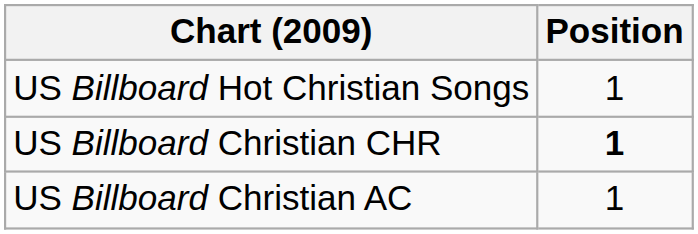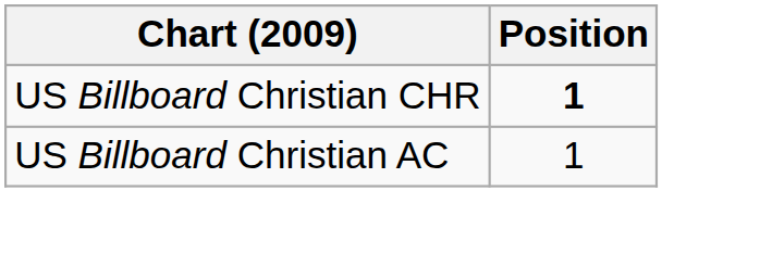- row: US Billboard Hot Christian Songs | 1
